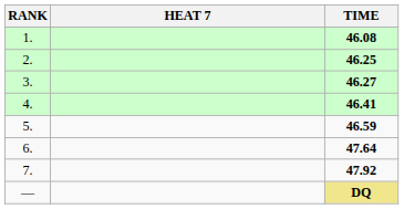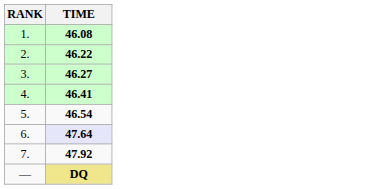- column: HEAT 7
2. | TIME: 46.25 -> 46.22
5. | TIME: 46.59 -> 46.54
6. | TIME: no background -> lavender background
